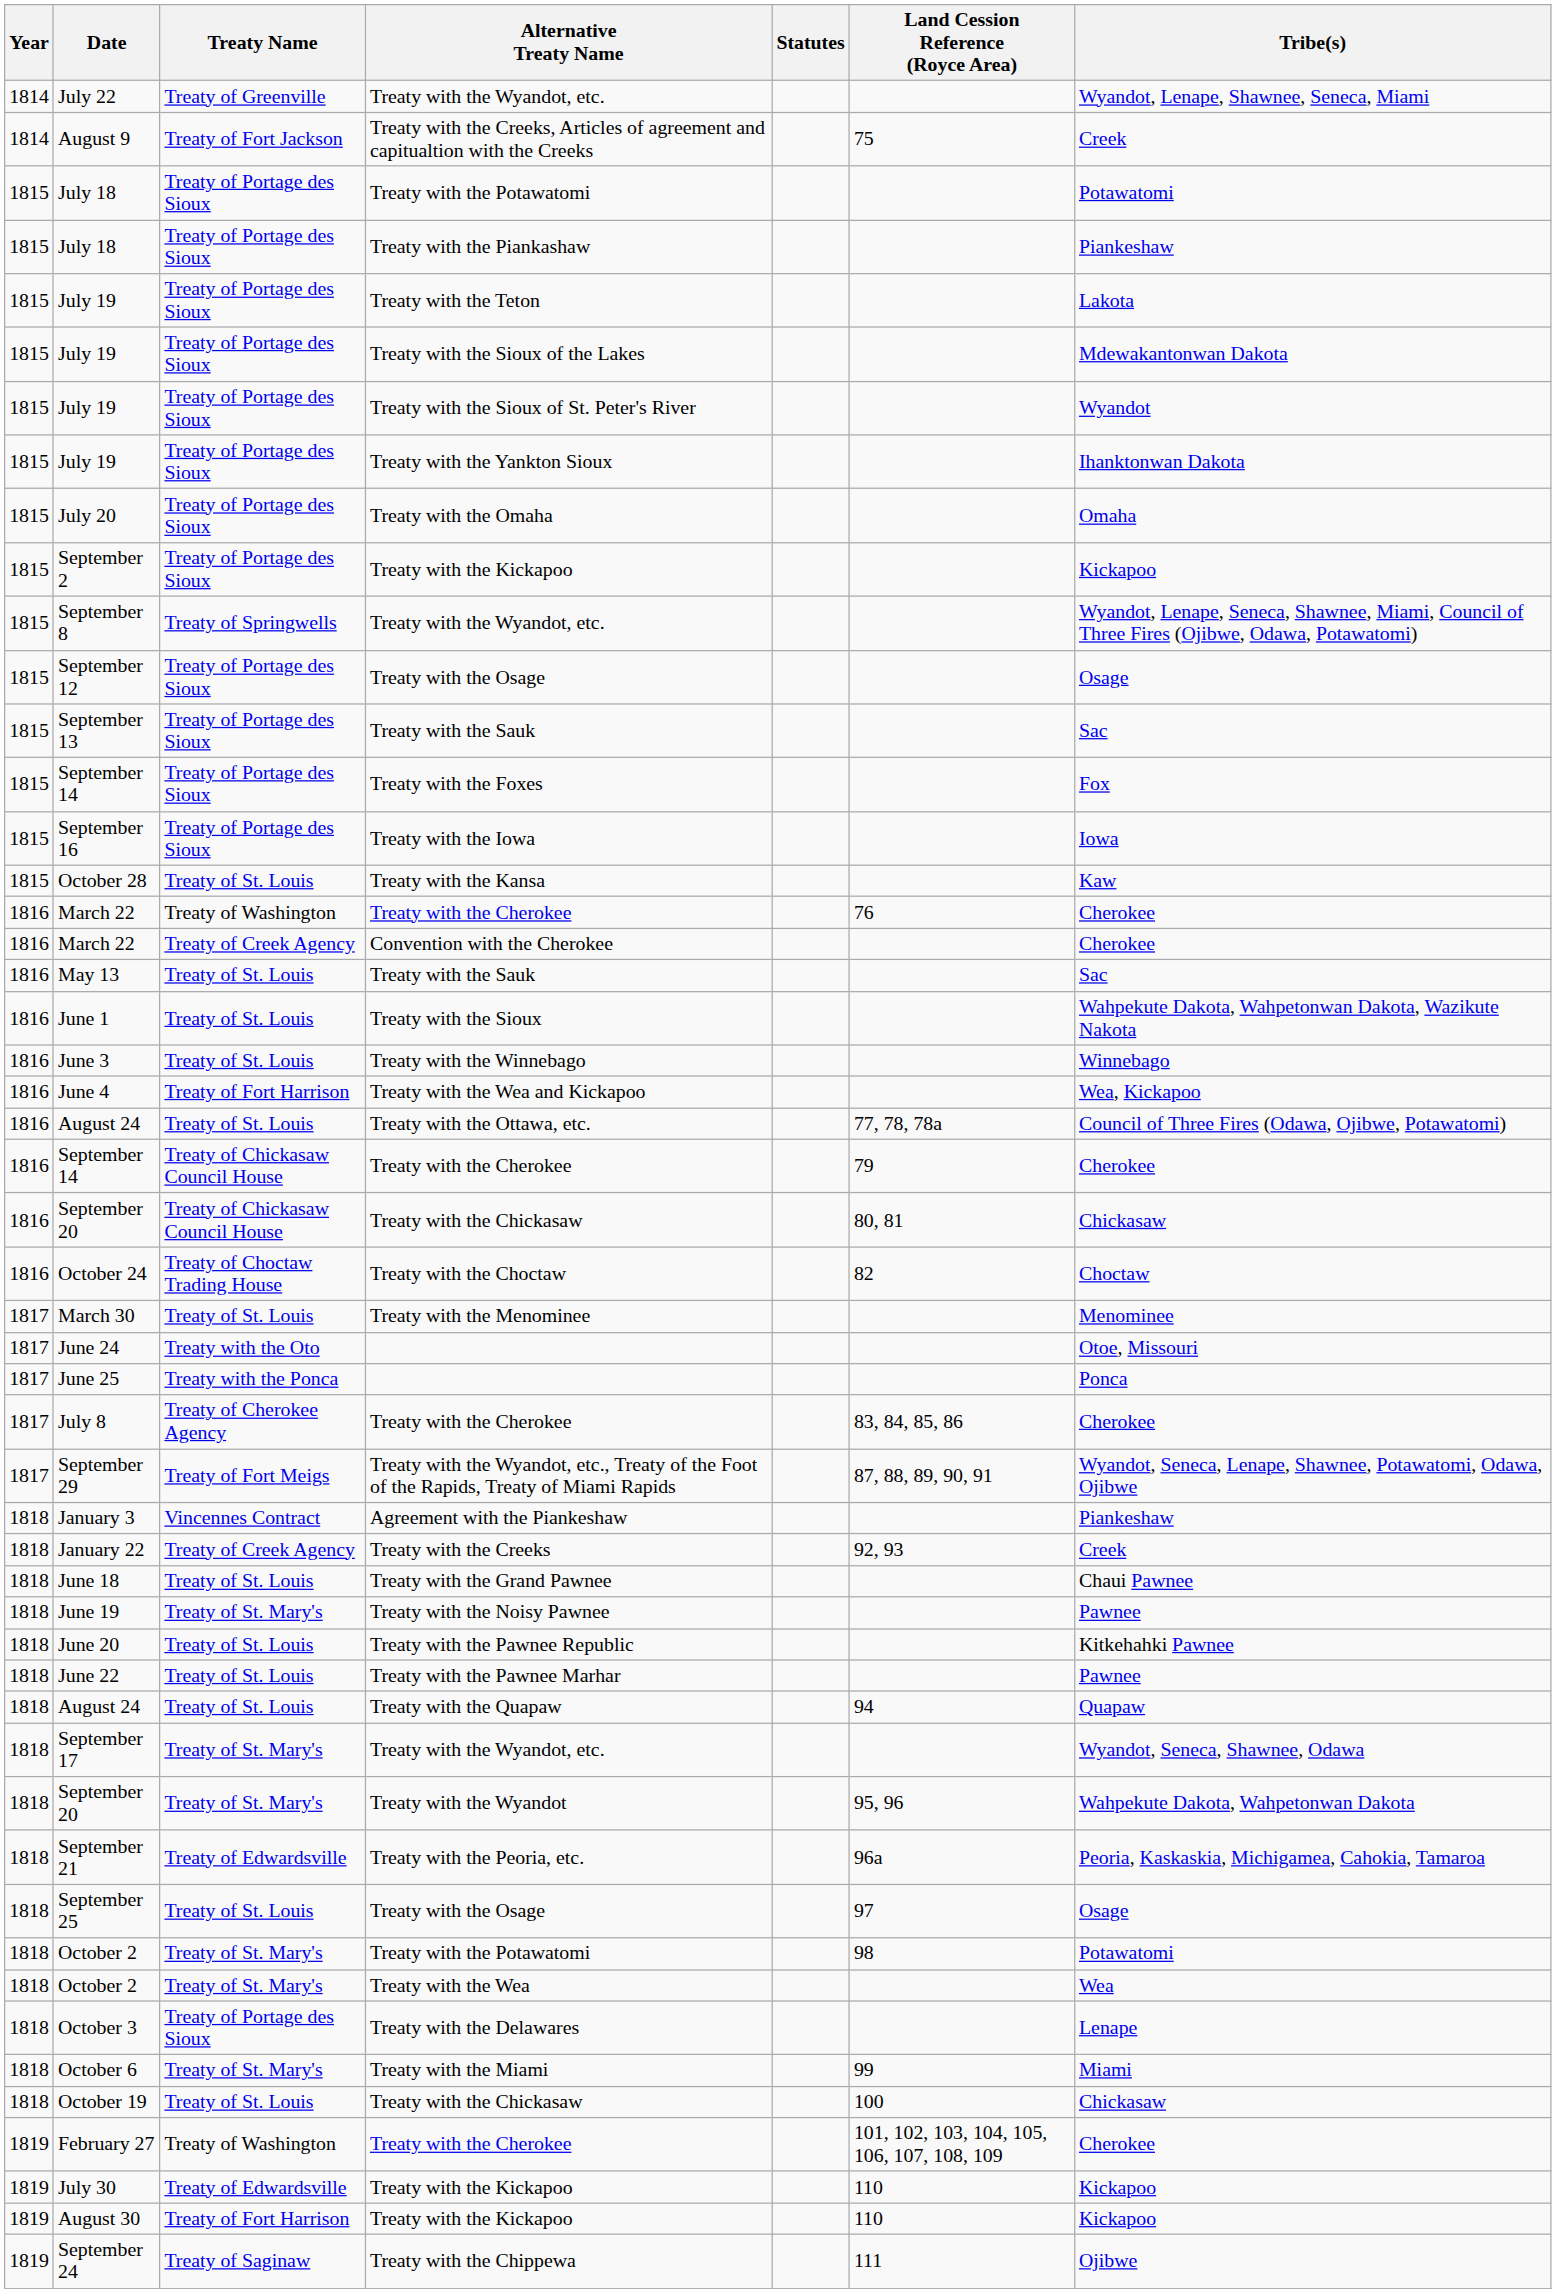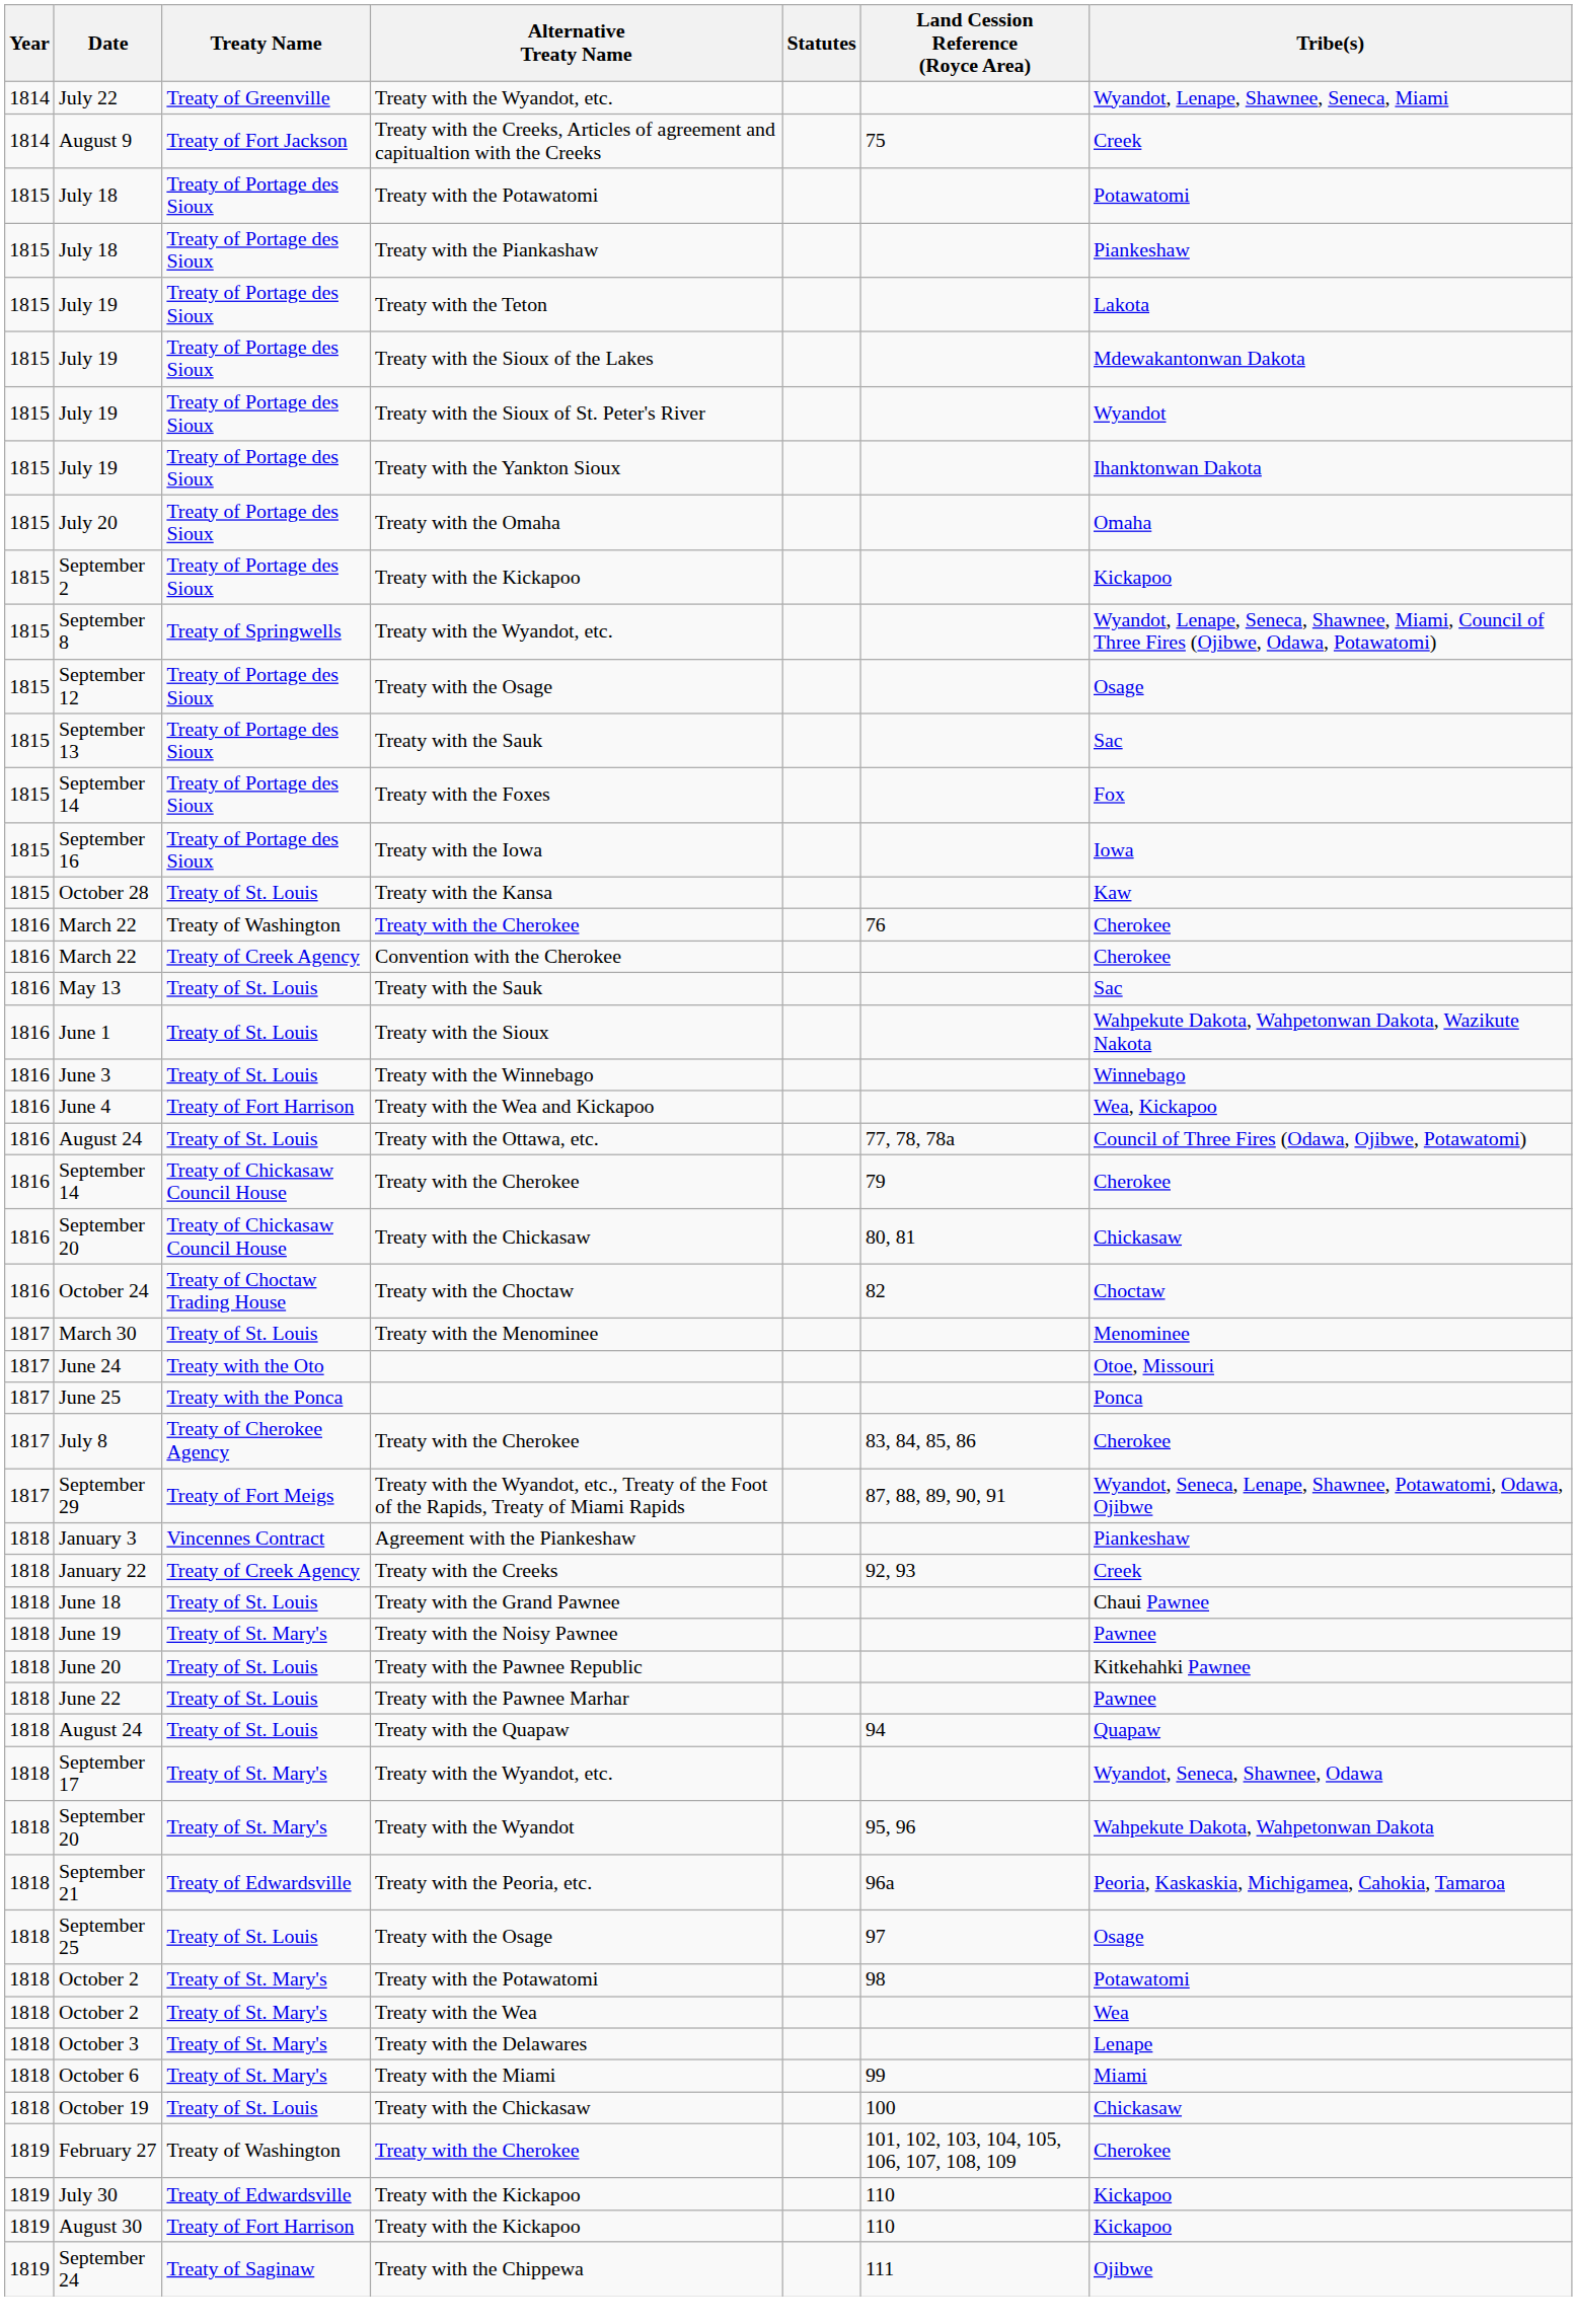October 3 | Treaty Name: Treaty of Portage des Sioux -> Treaty of St. Mary's
